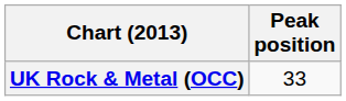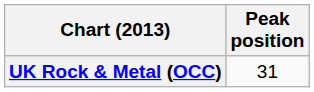UK Rock & Metal (OCC) | Peak position: 33 -> 31
